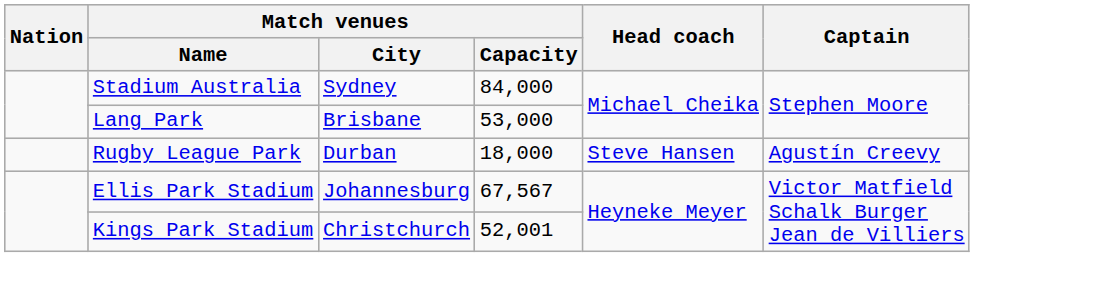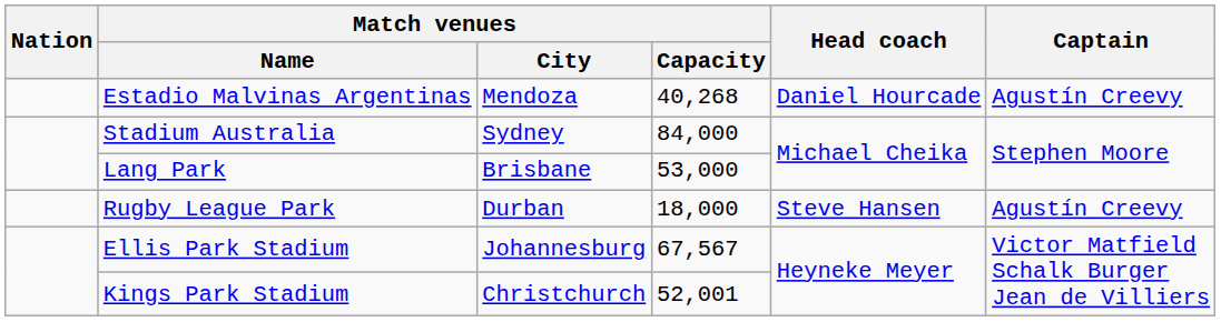+ row: Estadio Malvinas Argentinas | Mendoza | 40,268 | Daniel Hourcade | Agustín Creevy
